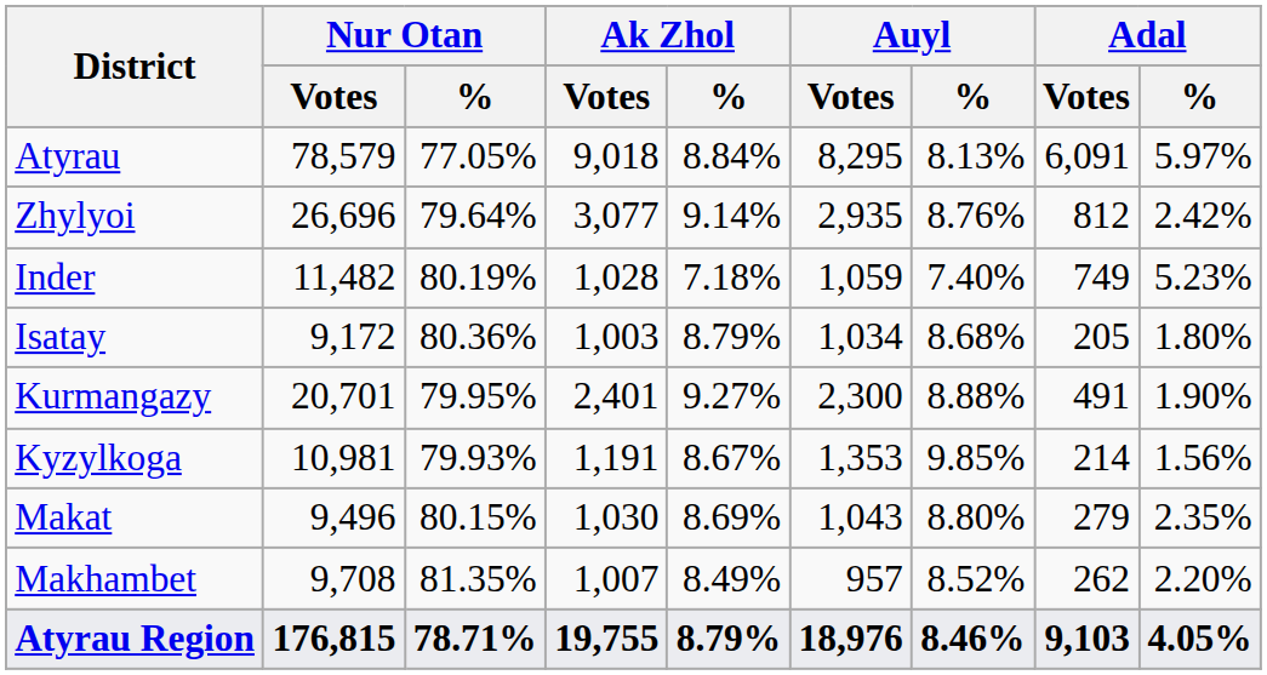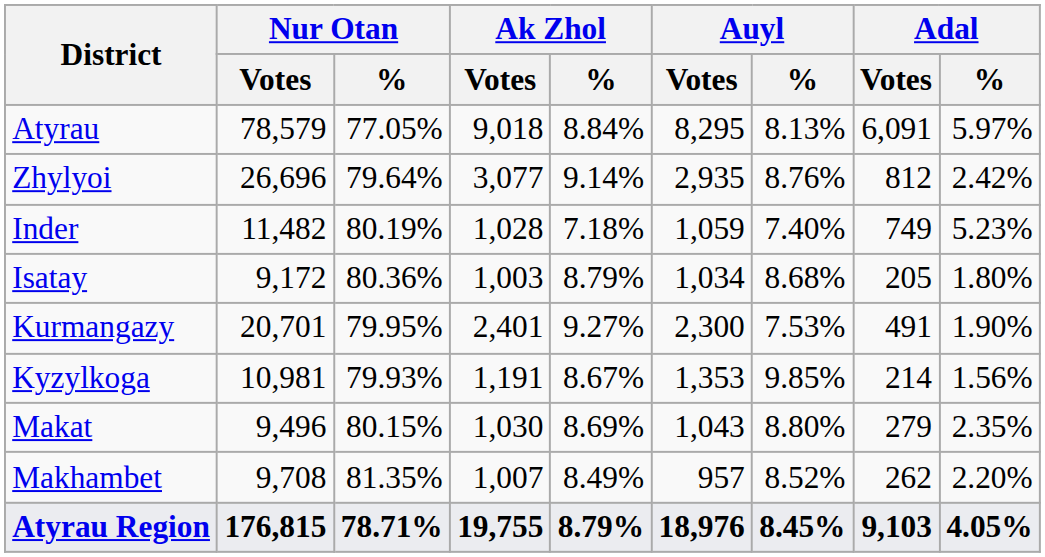Kurmangazy | Auyl / %: 8.88% -> 7.53%
Atyrau Region | Auyl / %: 8.46% -> 8.45%
